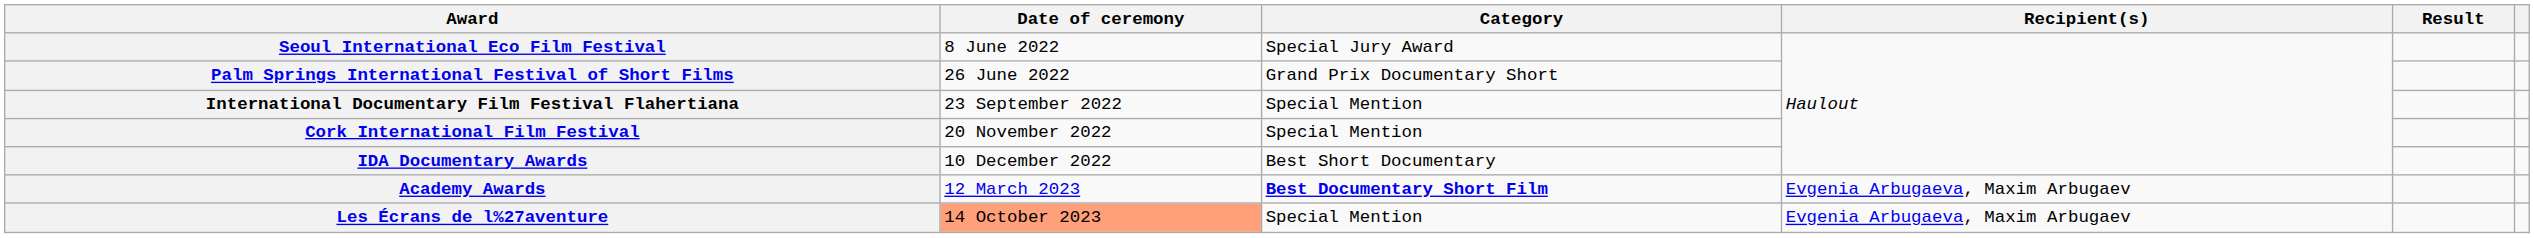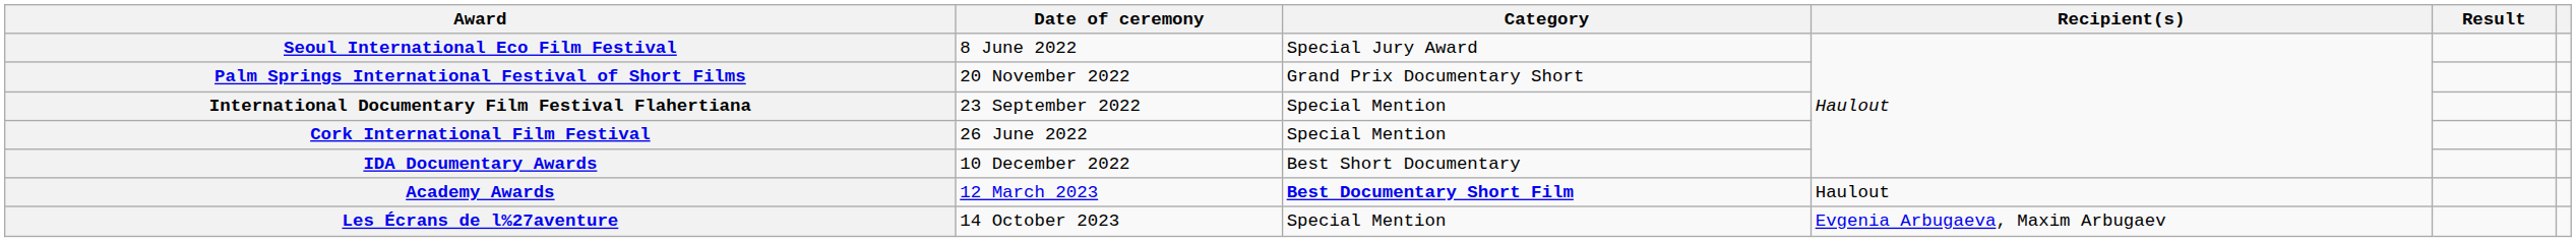Palm Springs International Festival of Short Films | Date of ceremony: 26 June 2022 -> 20 November 2022
Cork International Film Festival | Date of ceremony: 20 November 2022 -> 26 June 2022
Academy Awards | Recipient(s): Evgenia Arbugaeva, Maxim Arbugaev -> Haulout
Les Écrans de l%27aventure | Date of ceremony: lightsalmon background -> no background
